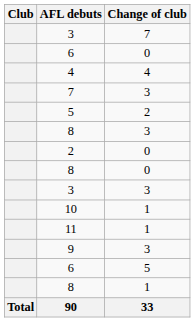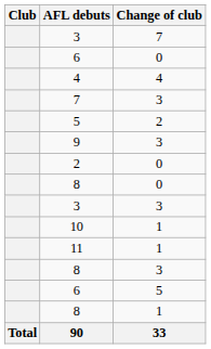rows swapped: 9 <-> 8 / 3
